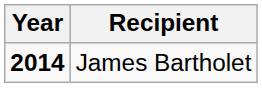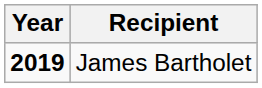James Bartholet | Year: 2014 -> 2019
